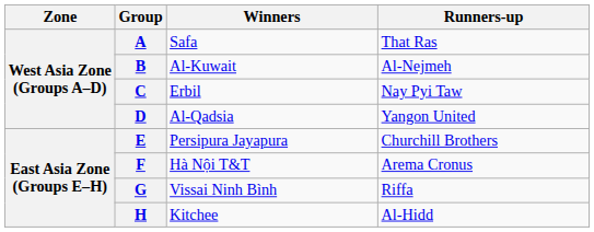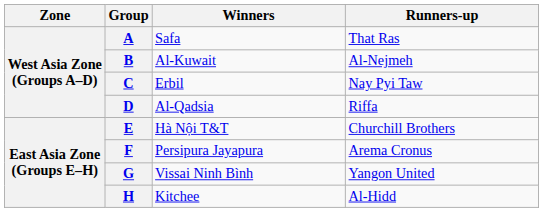D | Runners-up: Yangon United -> Riffa
E | Winners: Persipura Jayapura -> Hà Nội T&T
F | Winners: Hà Nội T&T -> Persipura Jayapura
G | Runners-up: Riffa -> Yangon United
